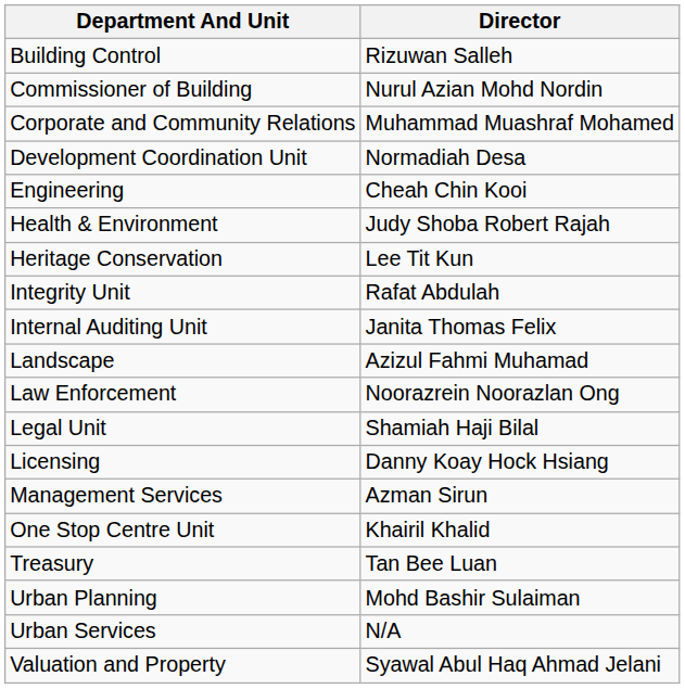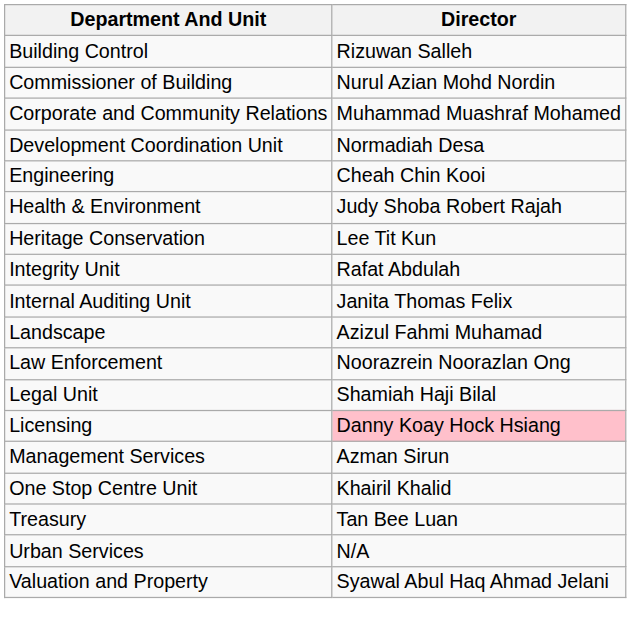Licensing | Director: no background -> pink background
- row: Urban Planning | Mohd Bashir Sulaiman
